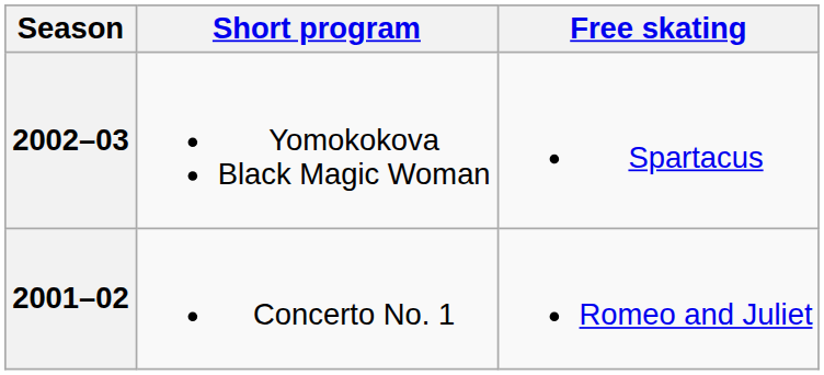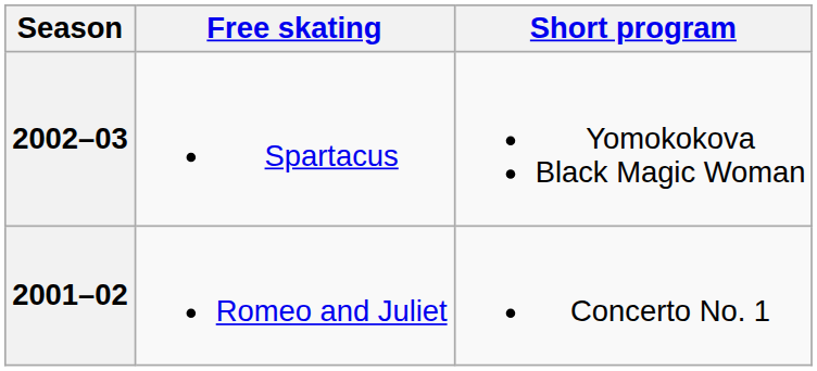columns swapped: Short program <-> Free skating
